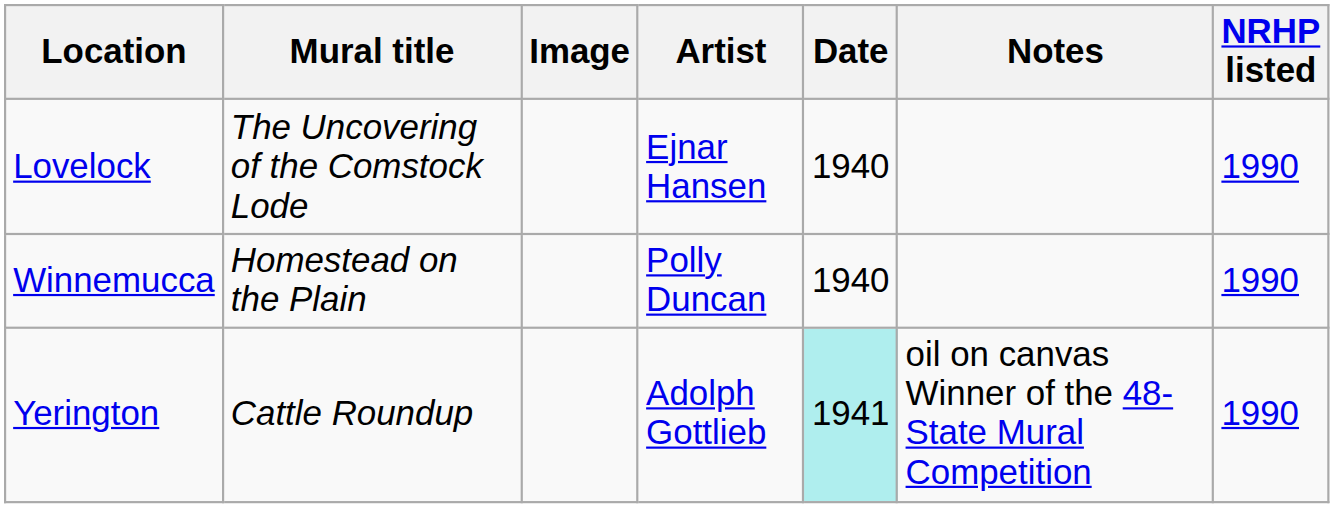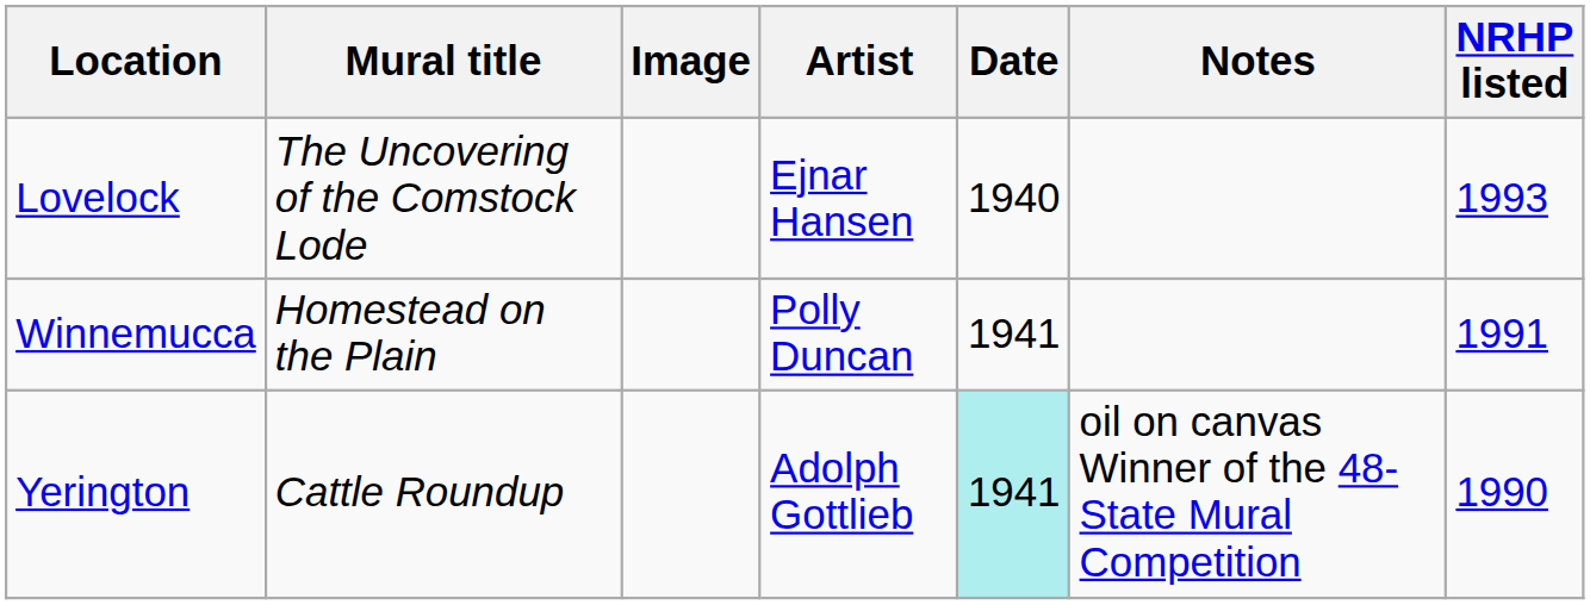Lovelock | NRHP listed: 1990 -> 1993
Winnemucca | Date: 1940 -> 1941
Winnemucca | NRHP listed: 1990 -> 1991
